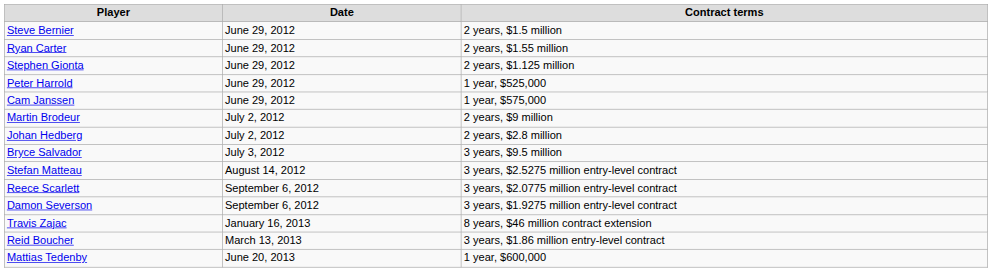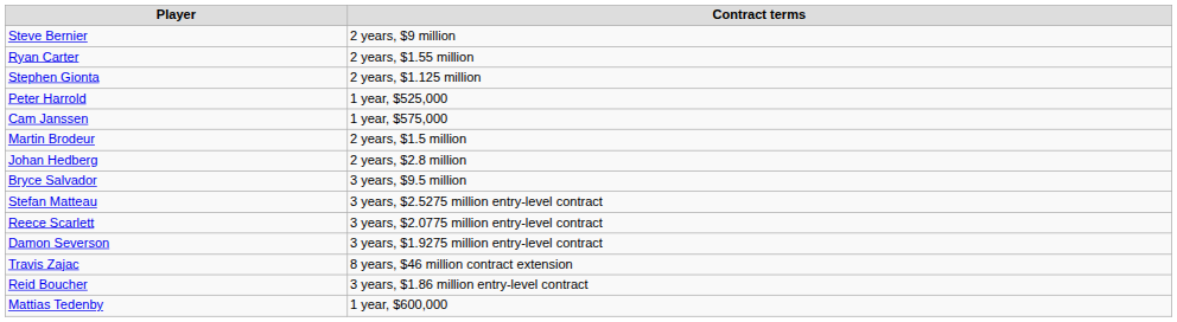- column: Date | June 29, 2012 | June 29, 2012 | June 29, 2012 | June 29, 2012 | June 29, 2012 | July 2, 2012 | July 2, 2012 | July 3, 2012 | August 14, 2012 | September 6, 2012 | September 6, 2012 | January 16, 2013 | March 13, 2013 | June 20, 2013
Steve Bernier | Contract terms: 2 years, $1.5 million -> 2 years, $9 million
Martin Brodeur | Contract terms: 2 years, $9 million -> 2 years, $1.5 million
